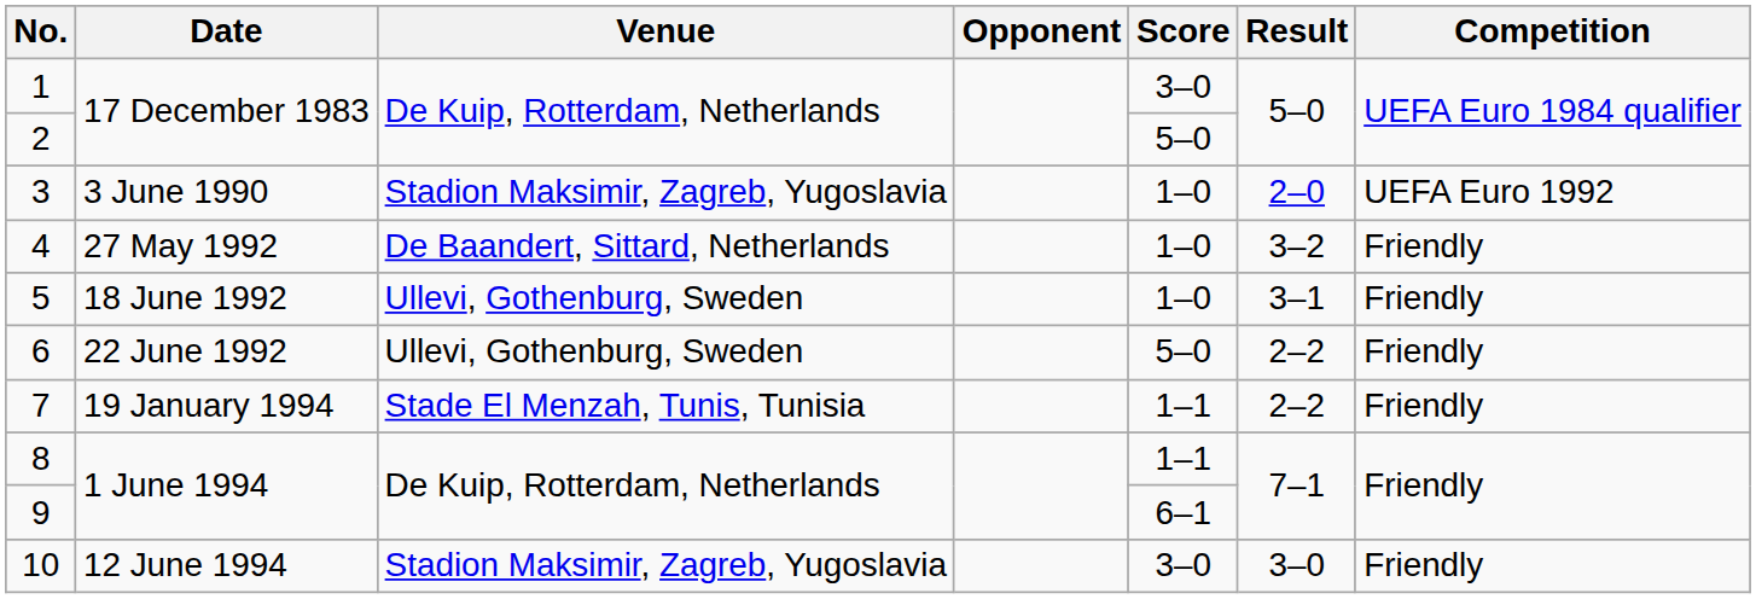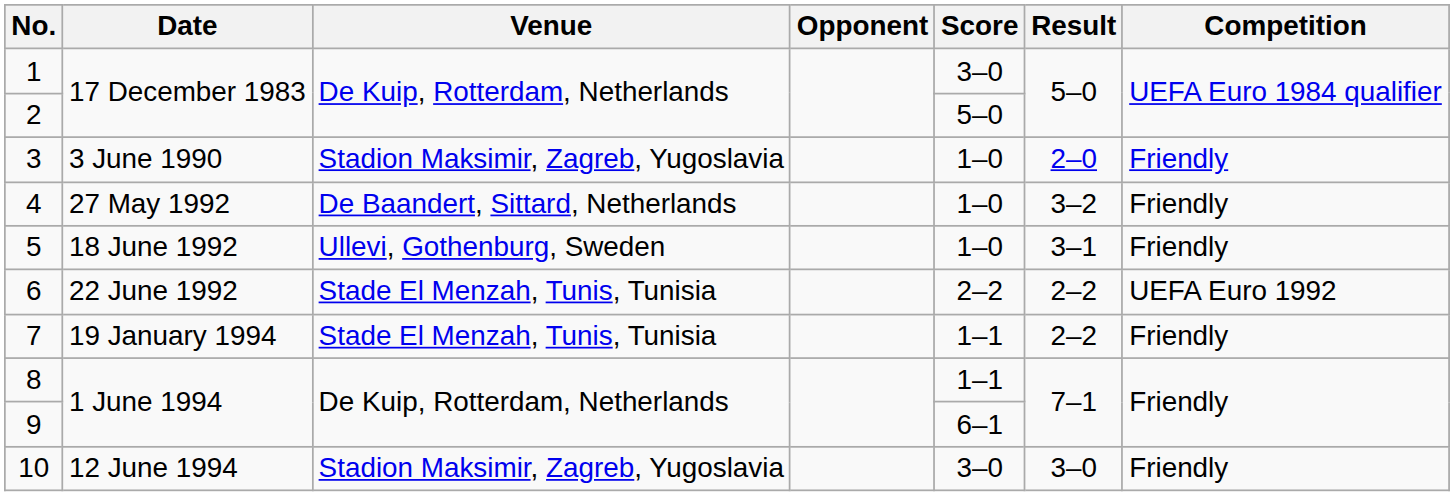3 | Competition: UEFA Euro 1992 -> Friendly
6 | Venue: Ullevi, Gothenburg, Sweden -> Stade El Menzah, Tunis, Tunisia
6 | Score: 5–0 -> 2–2
6 | Competition: Friendly -> UEFA Euro 1992
